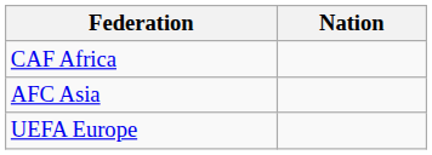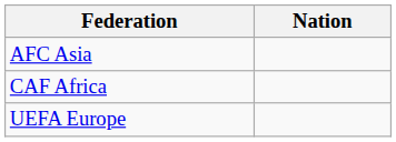rows swapped: CAF Africa <-> AFC Asia
